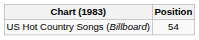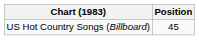US Hot Country Songs (Billboard) | Position: 54 -> 45
